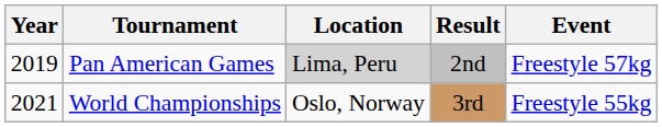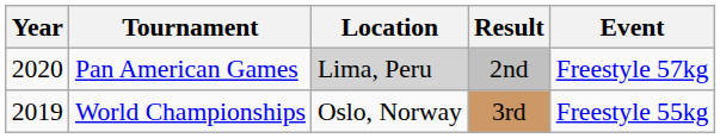Pan American Games | Year: 2019 -> 2020
World Championships | Year: 2021 -> 2019
